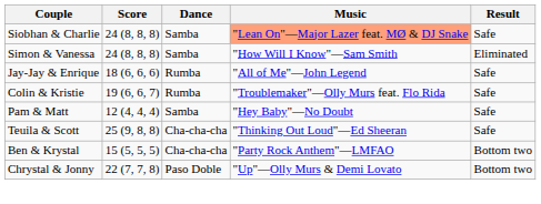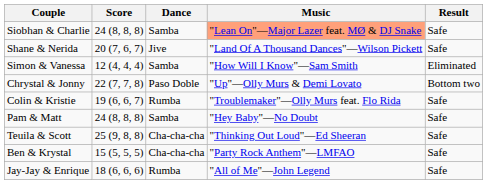+ row: Shane & Nerida | 20 (7, 6, 7) | Jive | "Land Of A Thousand Dances"—Wilson Pickett | Safe
Simon & Vanessa | Score: 24 (8, 8, 8) -> 12 (4, 4, 4)
rows swapped: Chrystal & Jonny <-> Jay-Jay & Enrique
Pam & Matt | Score: 12 (4, 4, 4) -> 24 (8, 8, 8)
Ben & Krystal | Result: Bottom two -> Safe
